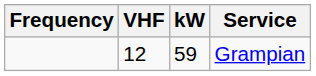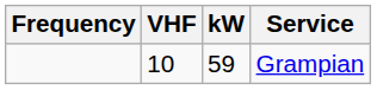Grampian | VHF: 12 -> 10
